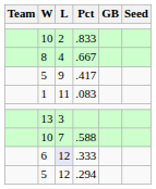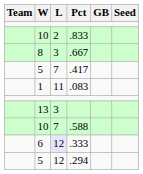.667 | L: 4 -> 3
.417 | L: 9 -> 7
